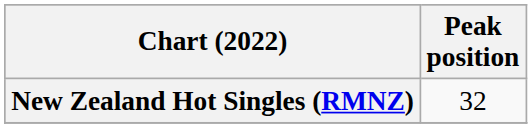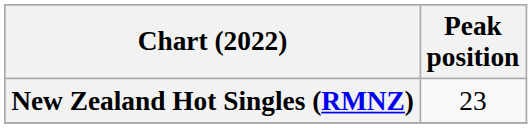New Zealand Hot Singles (RMNZ) | Peak position: 32 -> 23
